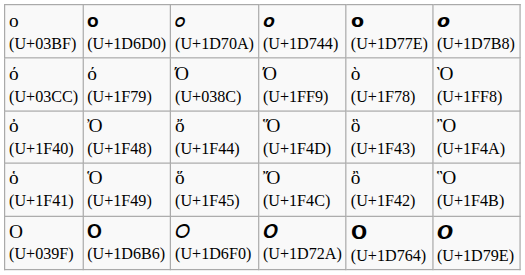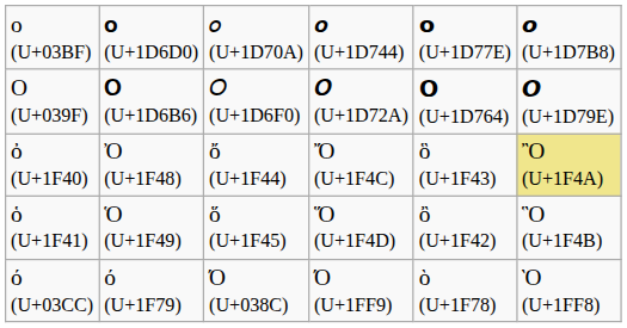rows swapped: Ο (U+039F) <-> ό (U+03CC)
ὀ (U+1F40) | column 4: Ὅ (U+1F4D) -> Ὄ (U+1F4C)
ὀ (U+1F40) | column 6: no background -> khaki background
ὁ (U+1F41) | column 4: Ὄ (U+1F4C) -> Ὅ (U+1F4D)
